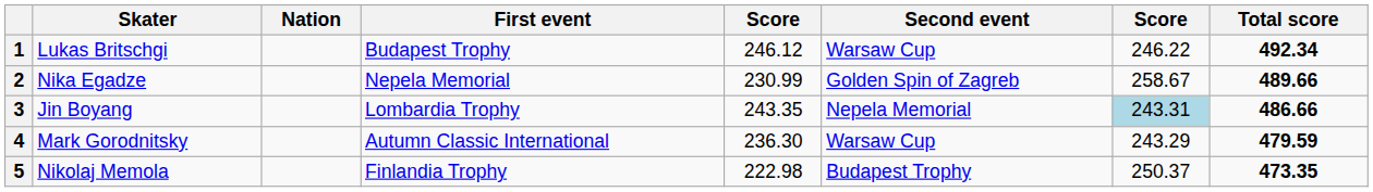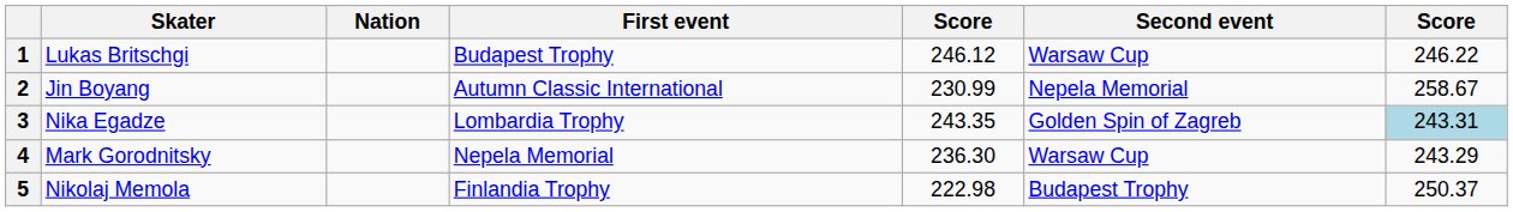- column: Total score | 492.34 | 489.66 | 486.66 | 479.59 | 473.35
2 | Skater: Nika Egadze -> Jin Boyang
2 | First event: Nepela Memorial -> Autumn Classic International
2 | Second event: Golden Spin of Zagreb -> Nepela Memorial
3 | Skater: Jin Boyang -> Nika Egadze
3 | Second event: Nepela Memorial -> Golden Spin of Zagreb
4 | First event: Autumn Classic International -> Nepela Memorial
